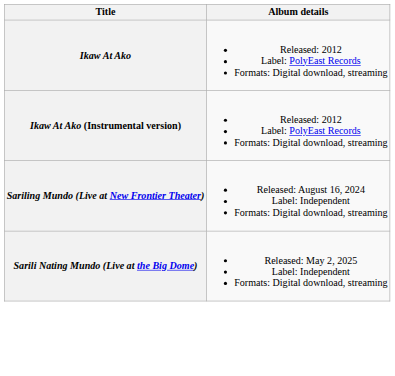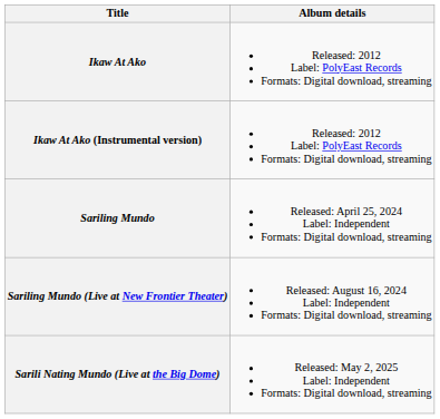+ row: Sariling Mundo | Released: April 25, 2024 Label: Independent Formats: Digital download, streaming
